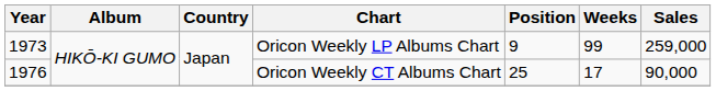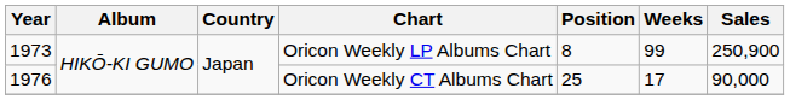Oricon Weekly LP Albums Chart | Position: 9 -> 8
Oricon Weekly LP Albums Chart | Sales: 259,000 -> 250,900
